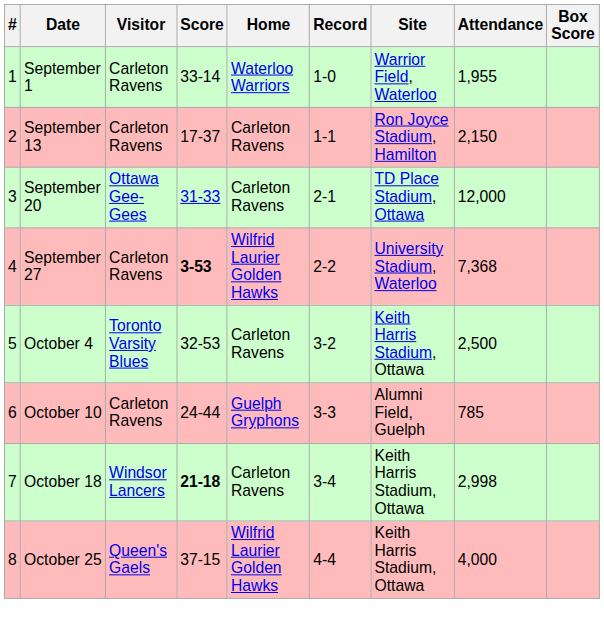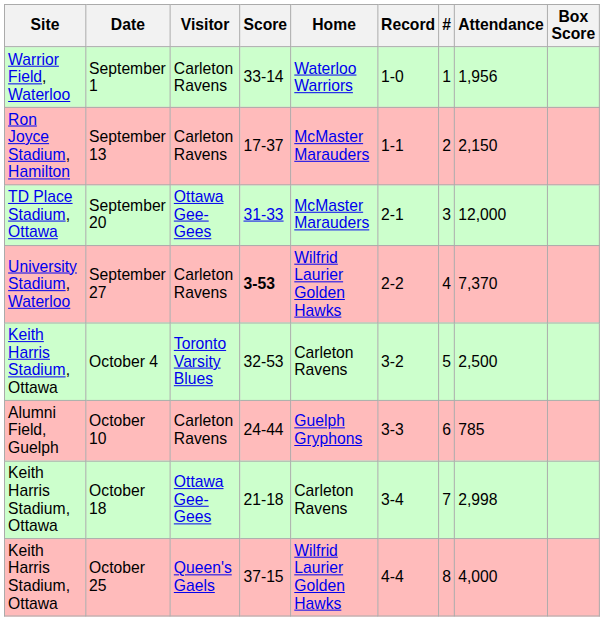columns swapped: # <-> Site
September 1 | Attendance: 1,955 -> 1,956
September 13 | Home: Carleton Ravens -> McMaster Marauders
September 20 | Home: Carleton Ravens -> McMaster Marauders
September 27 | Attendance: 7,368 -> 7,370
October 18 | Visitor: Windsor Lancers -> Ottawa Gee-Gees
October 18 | Score: bold -> normal
